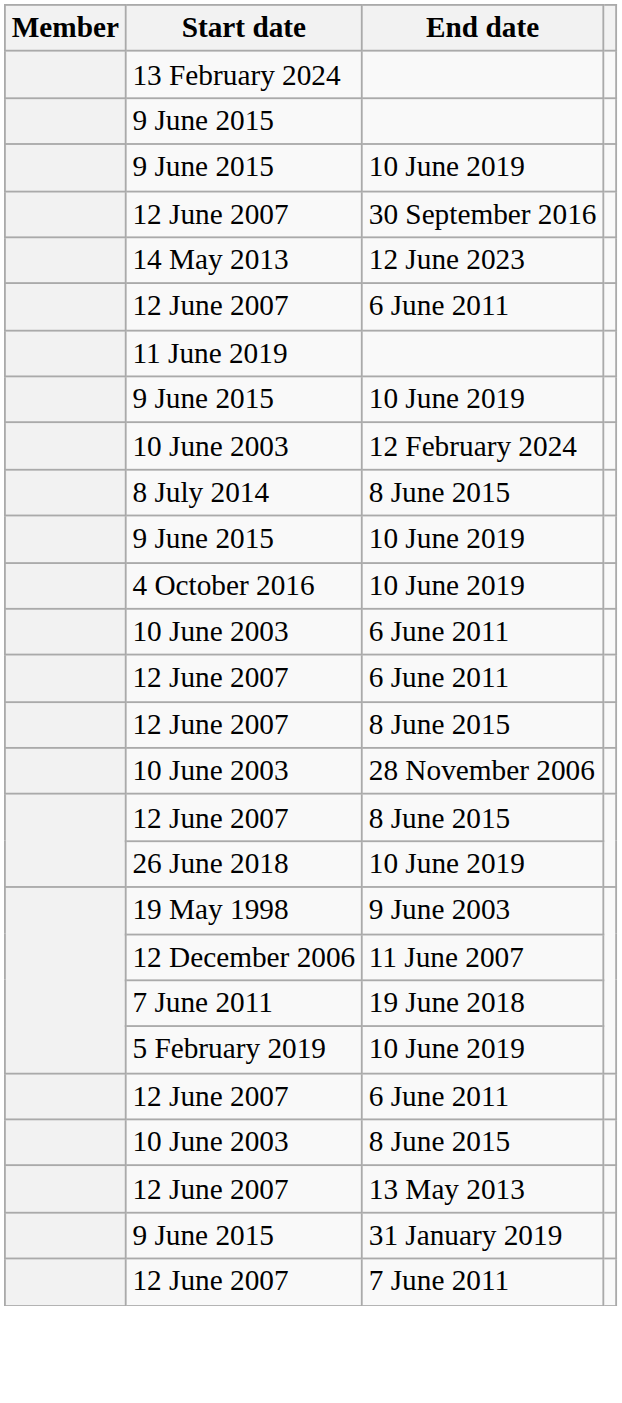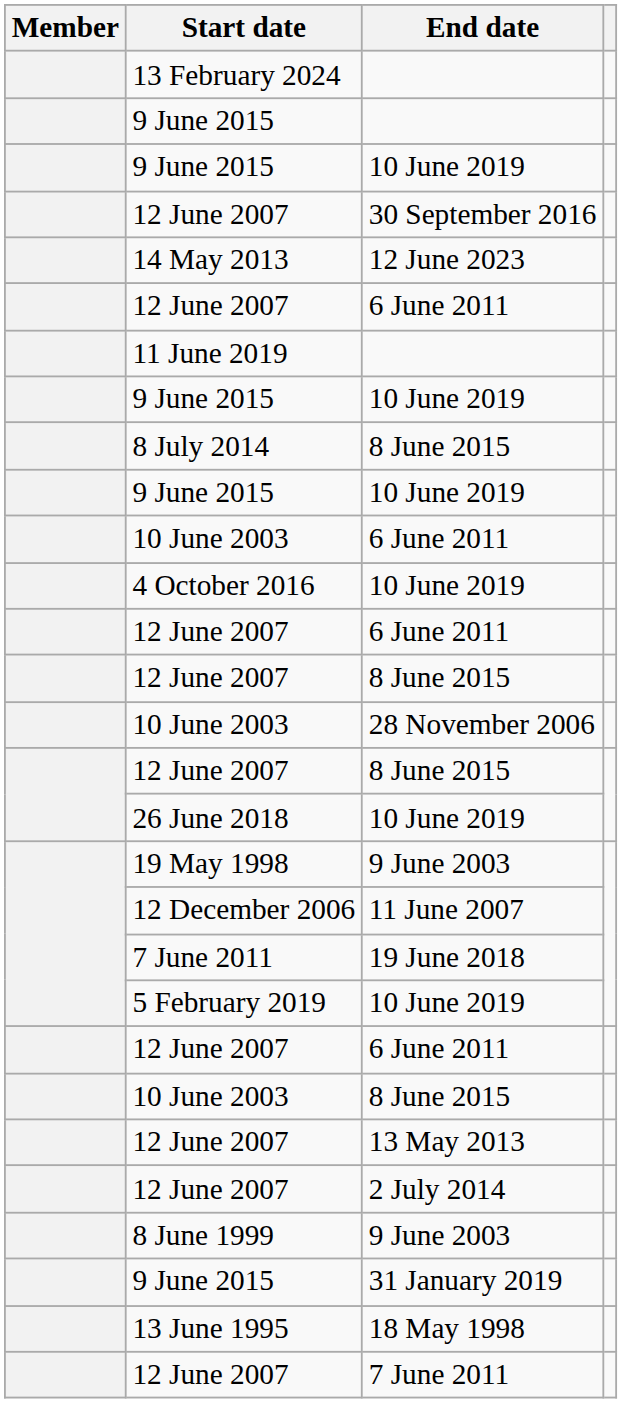- row: 10 June 2003 | 12 February 2024
rows swapped: 10 June 2003 / 6 June 2011 <-> 4 October 2016 / 10 June 2019
+ row: 12 June 2007 | 2 July 2014
+ row: 8 June 1999 | 9 June 2003
+ row: 13 June 1995 | 18 May 1998
